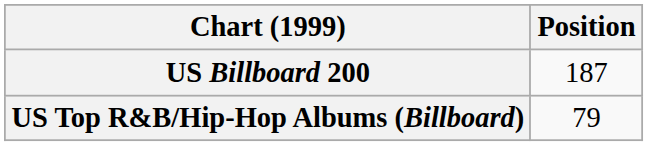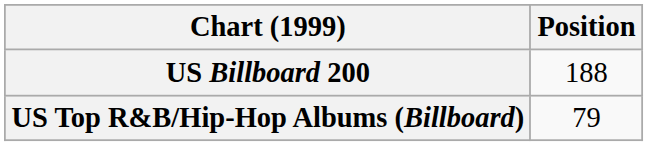US Billboard 200 | Position: 187 -> 188
